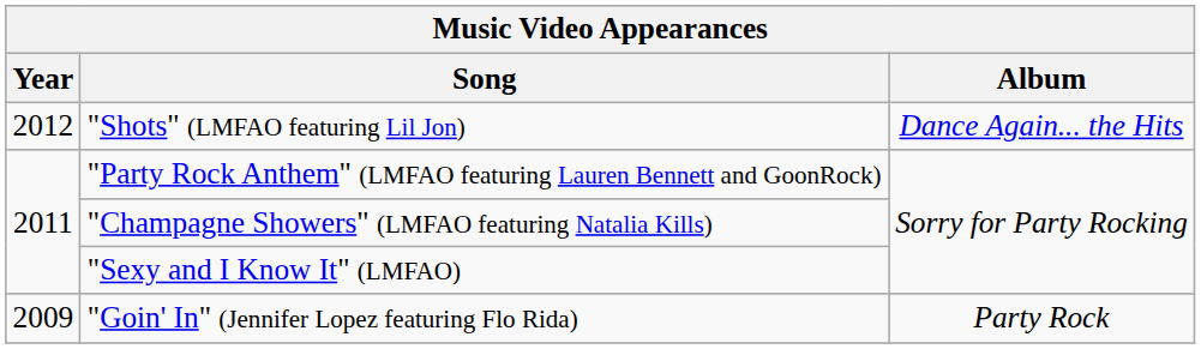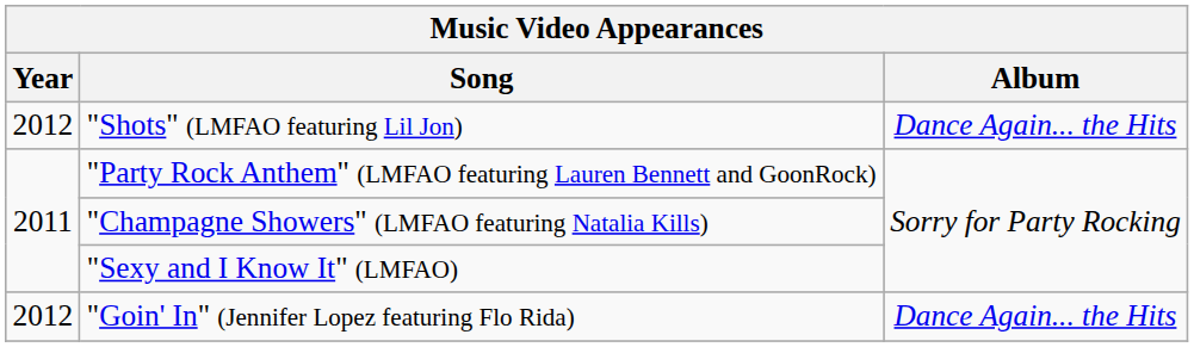"Goin' In" (Jennifer Lopez featuring Flo Rida) | Year: 2009 -> 2012
"Goin' In" (Jennifer Lopez featuring Flo Rida) | Album: Party Rock -> Dance Again... the Hits
